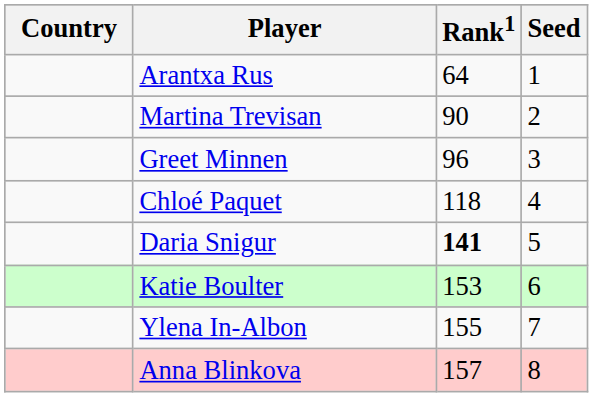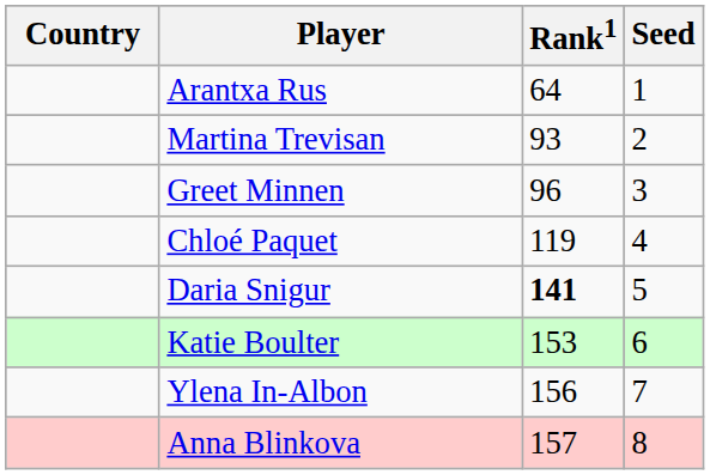Martina Trevisan | Rank1: 90 -> 93
Chloé Paquet | Rank1: 118 -> 119
Ylena In-Albon | Rank1: 155 -> 156
